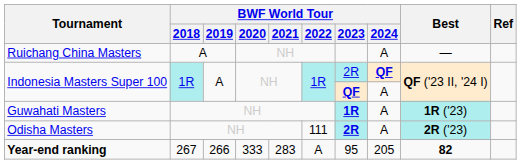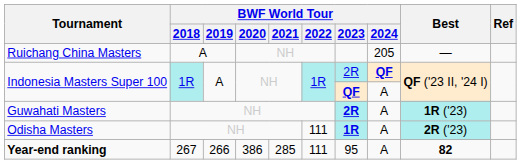Ruichang China Masters | BWF World Tour / 2024: A -> 205
Guwahati Masters | BWF World Tour / 2023: 1R -> 2R
Odisha Masters | BWF World Tour / 2023: 2R -> 1R
Year-end ranking | BWF World Tour / 2020: 333 -> 386
Year-end ranking | BWF World Tour / 2021: 283 -> 285
Year-end ranking | BWF World Tour / 2022: A -> 111
Year-end ranking | BWF World Tour / 2024: 205 -> A
